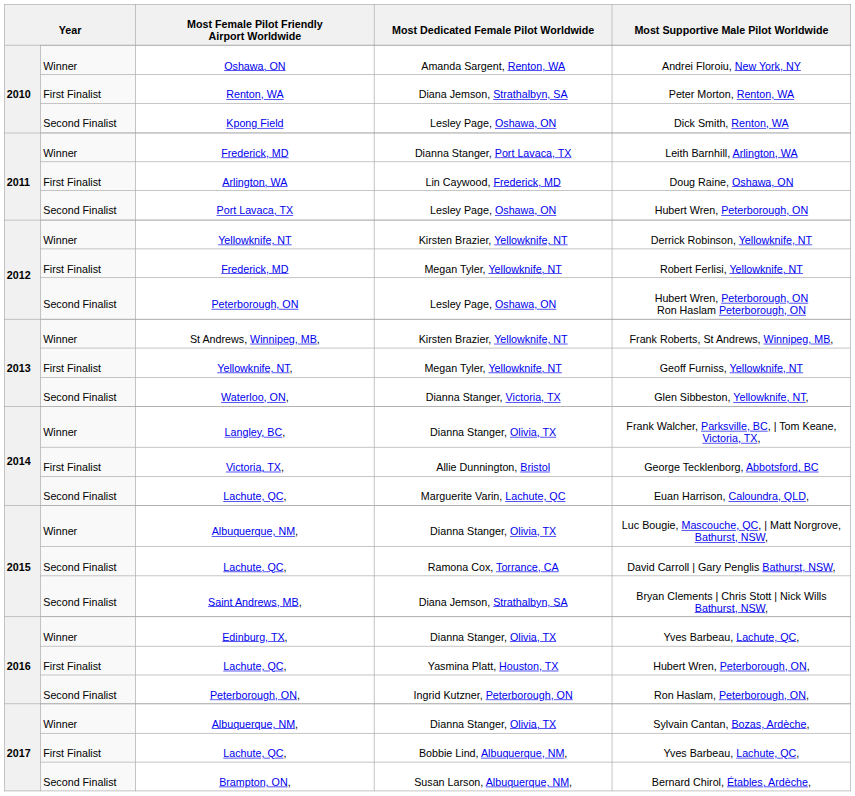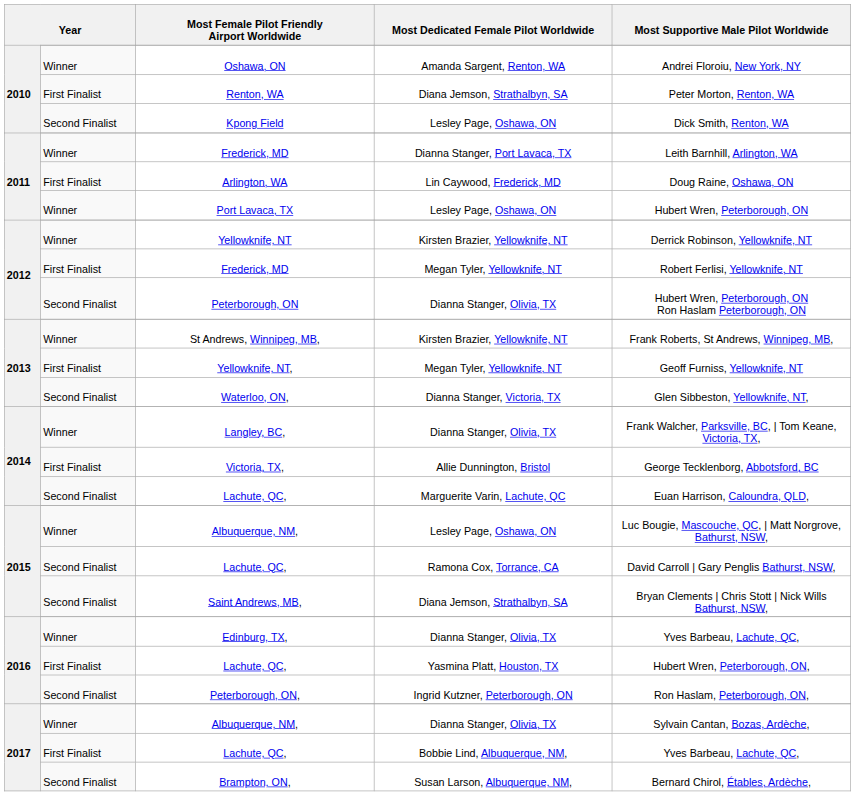Port Lavaca, TX | column 2: Second Finalist -> Winner
Peterborough, ON | column 4: Lesley Page, Oshawa, ON -> Dianna Stanger, Olivia, TX
2015 / Albuquerque, NM, | column 4: Dianna Stanger, Olivia, TX -> Lesley Page, Oshawa, ON
